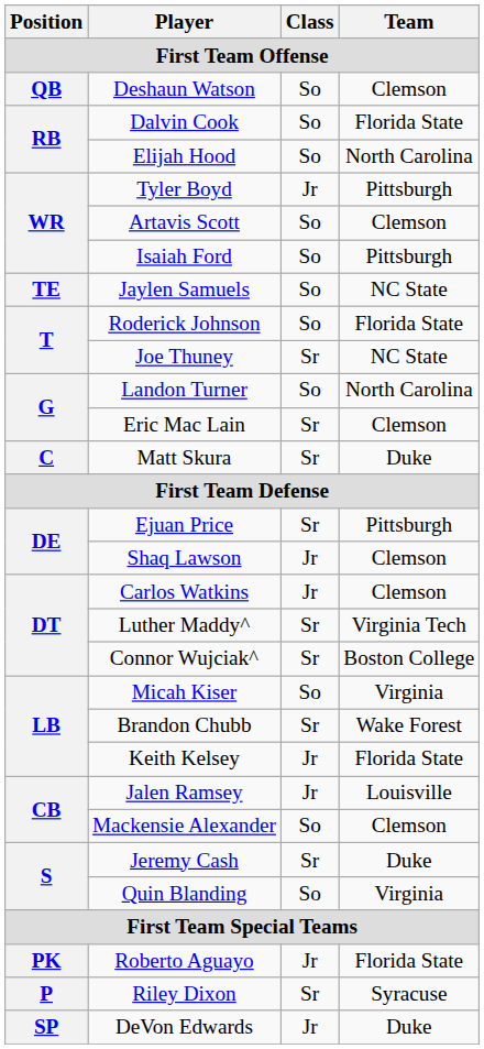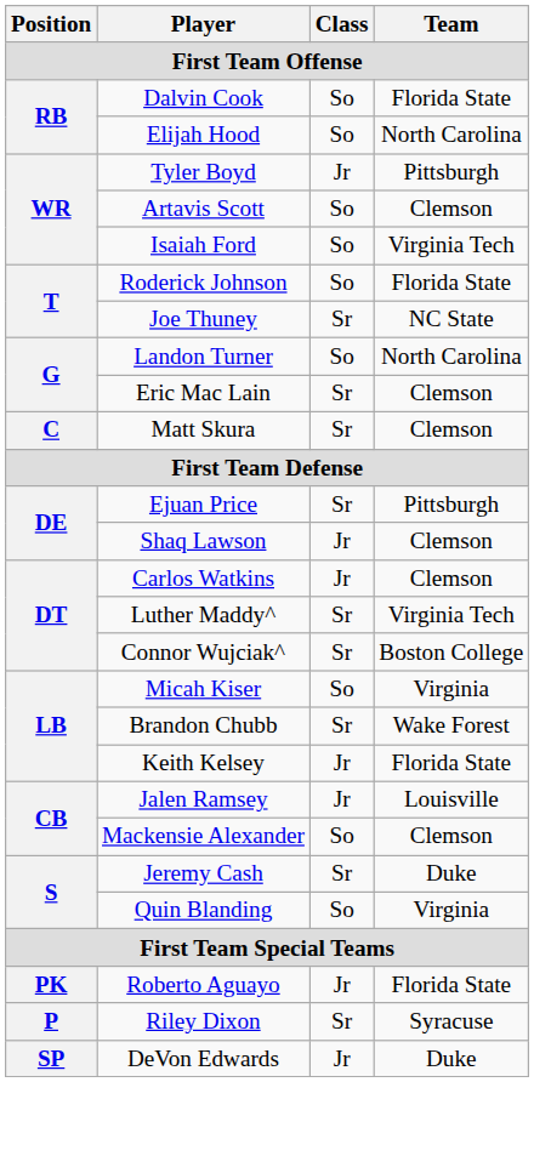- row: QB | Deshaun Watson | So | Clemson
Isaiah Ford | Team: Pittsburgh -> Virginia Tech
- row: TE | Jaylen Samuels | So | NC State
Matt Skura | Team: Duke -> Clemson
